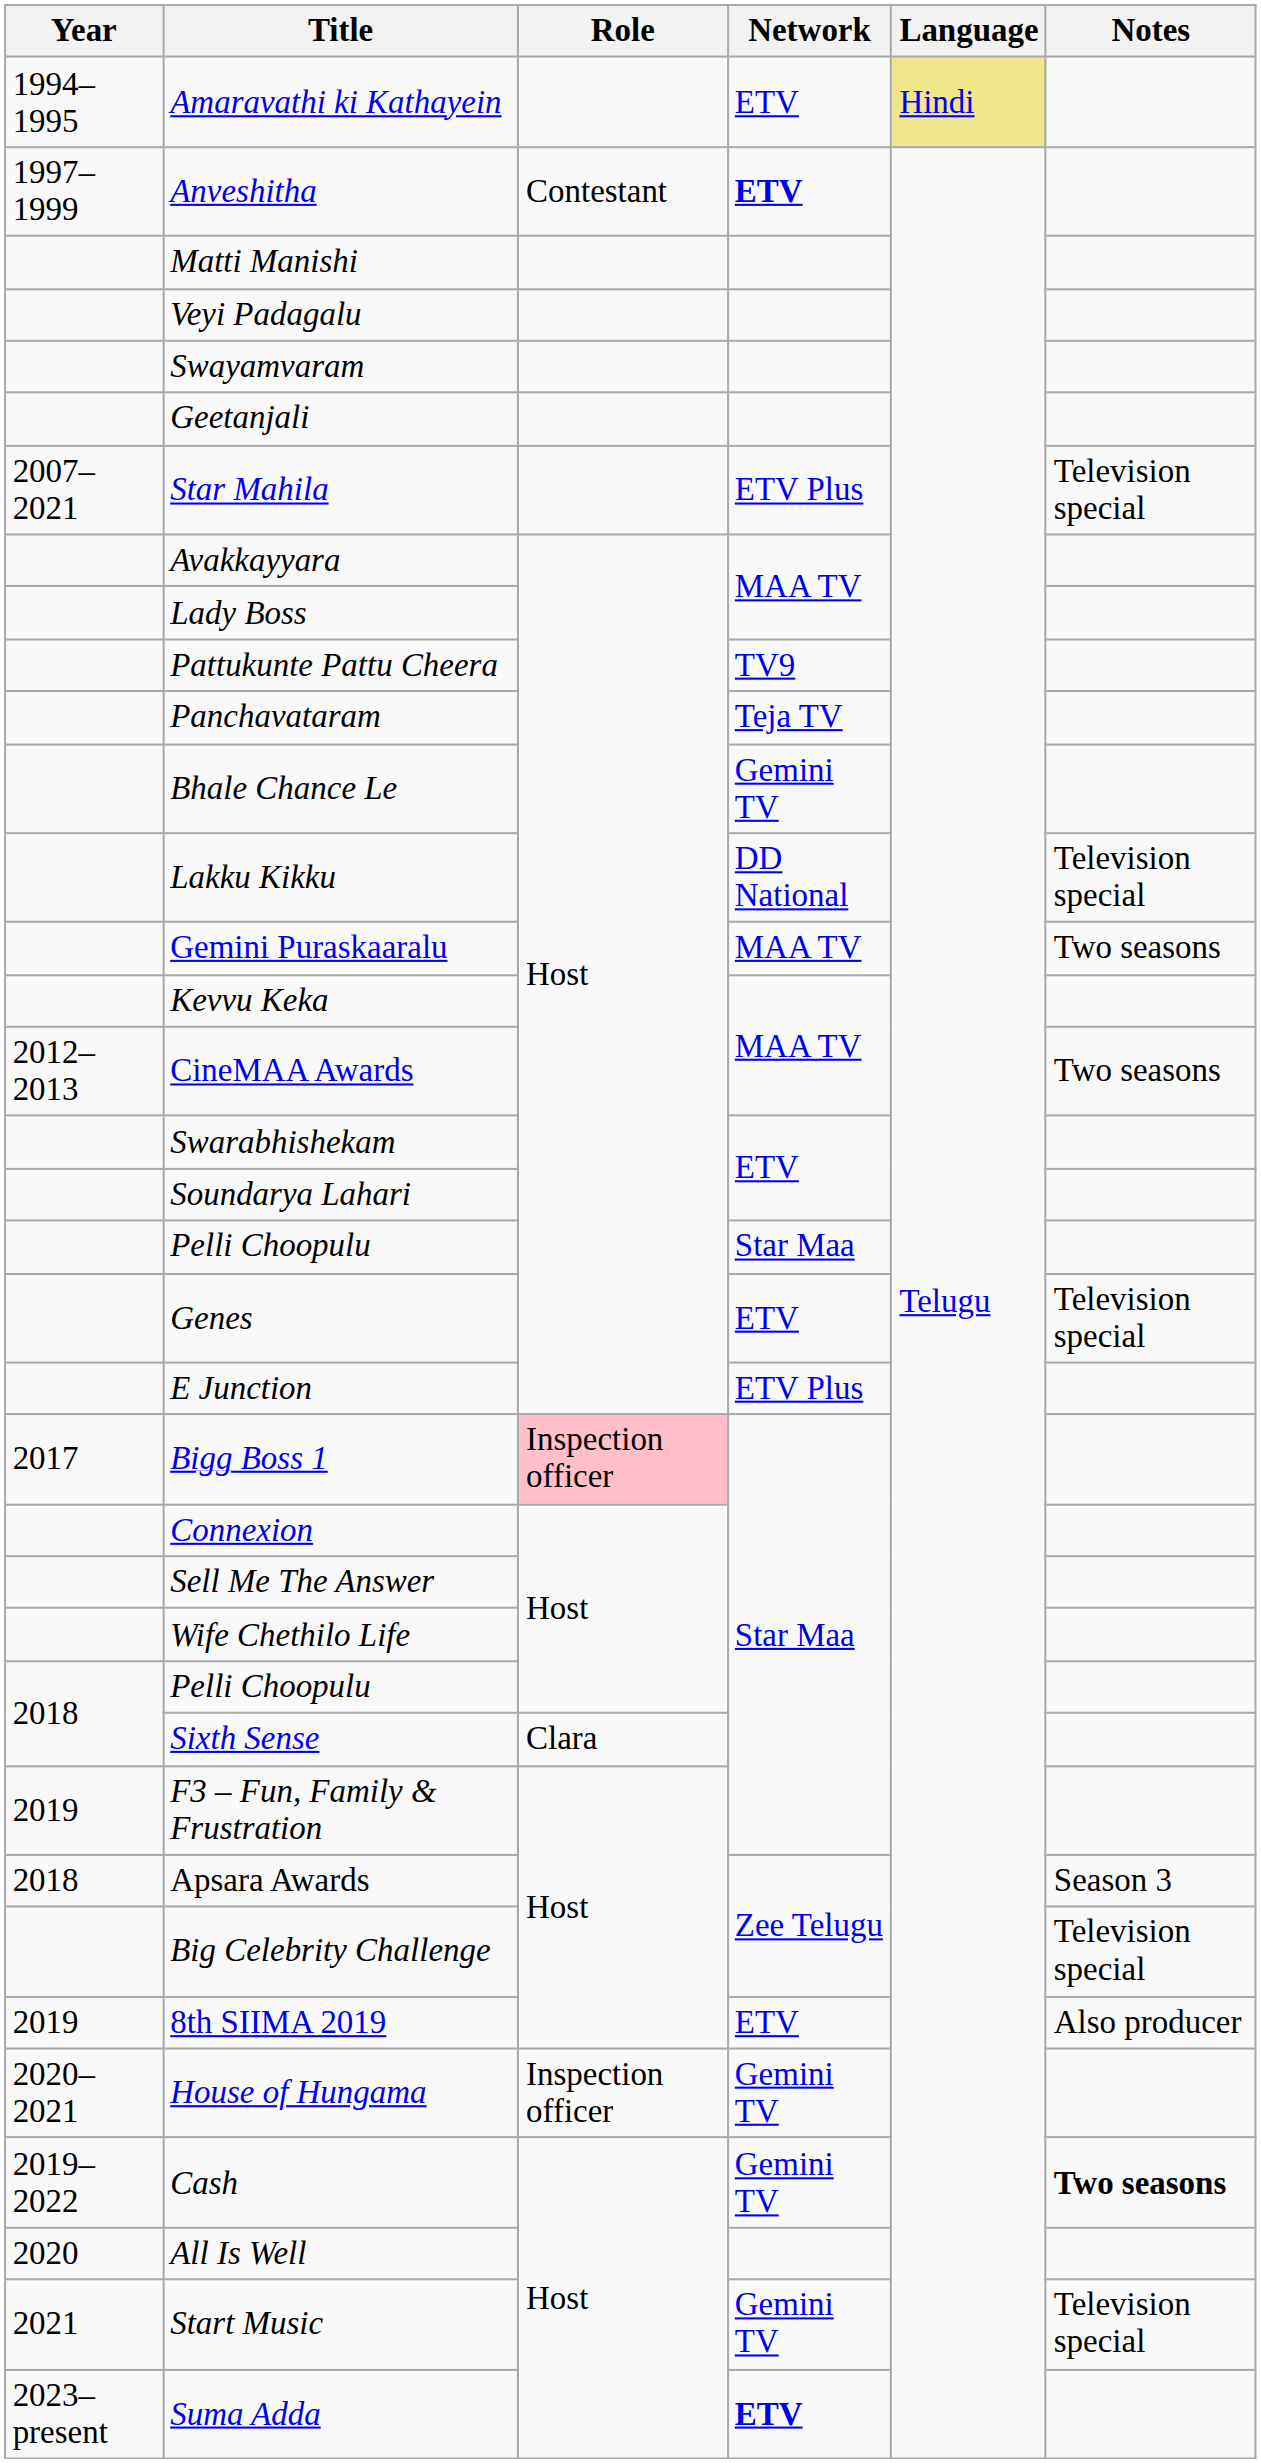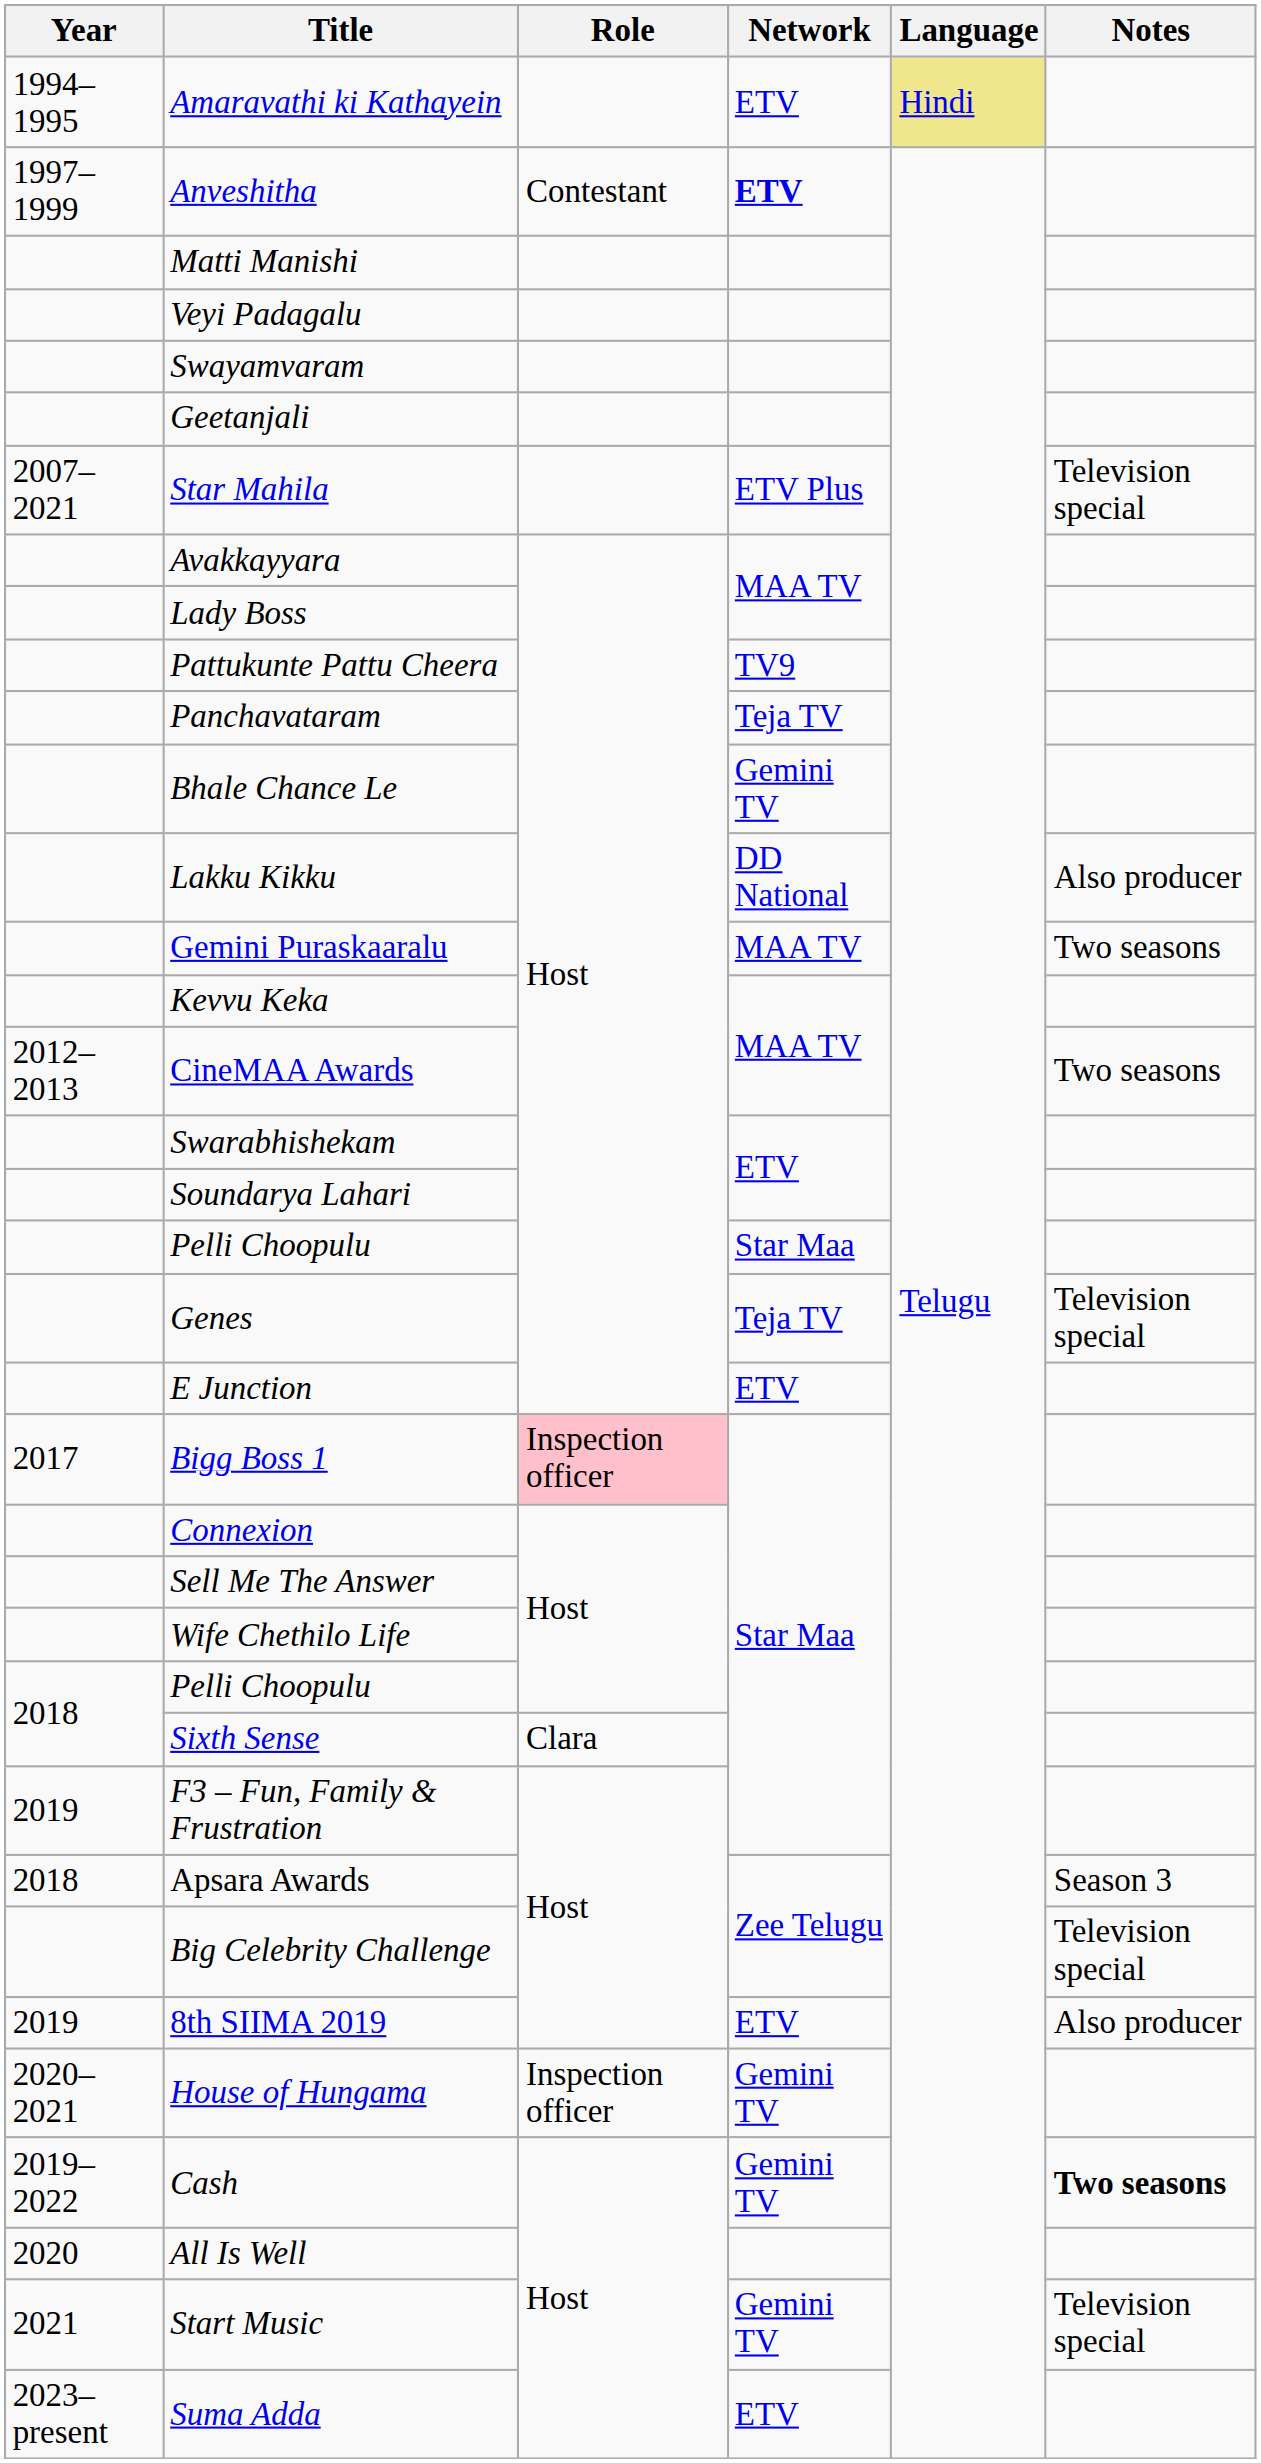Lakku Kikku | Notes: Television special -> Also producer
Genes | Network: ETV -> Teja TV
E Junction | Network: ETV Plus -> ETV
Suma Adda | Network: bold -> normal
